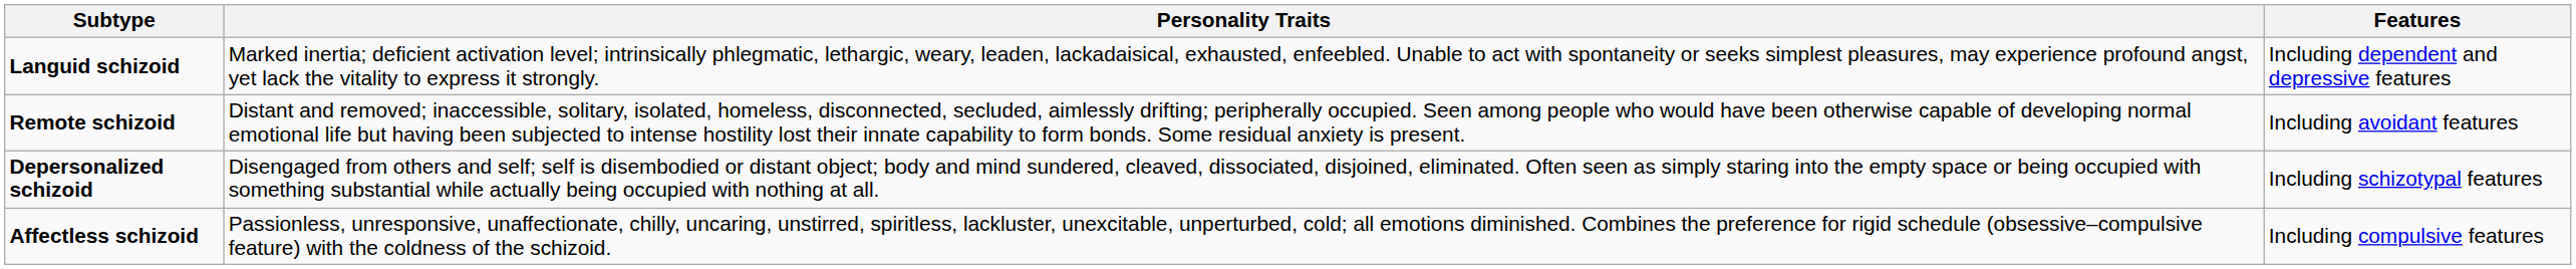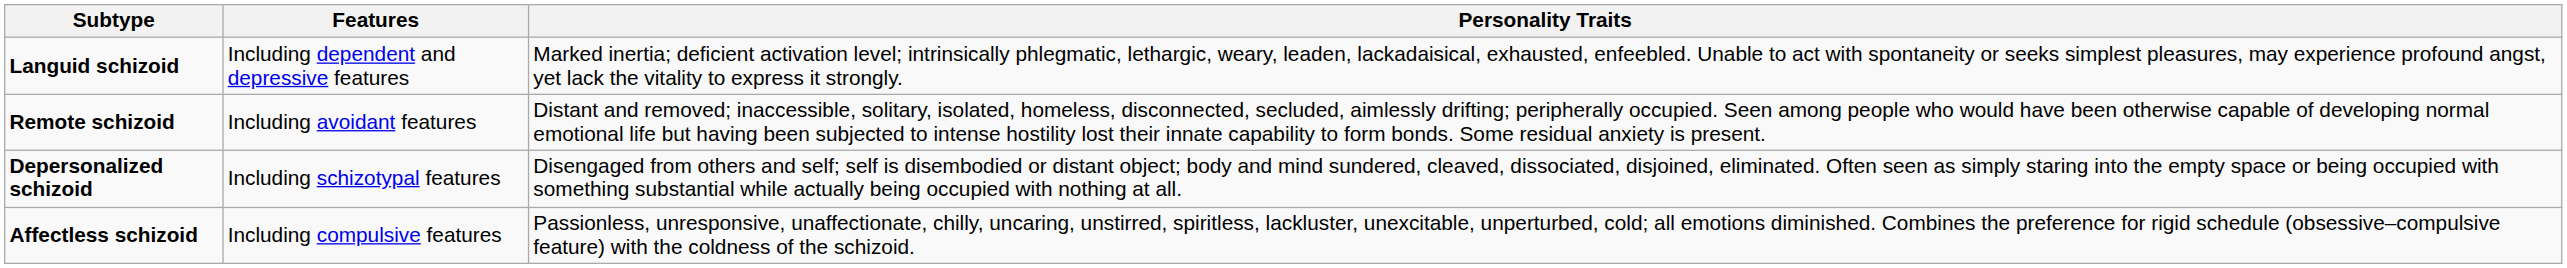columns swapped: Features <-> Personality Traits
